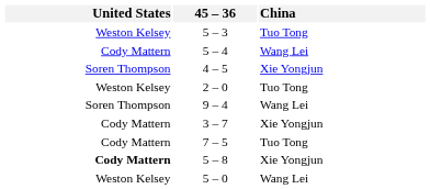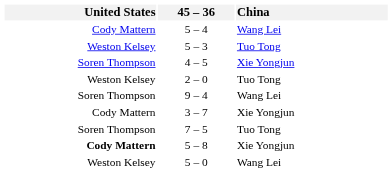rows swapped: 5 – 4 <-> 5 – 3
7 – 5 | United States: Cody Mattern -> Soren Thompson
